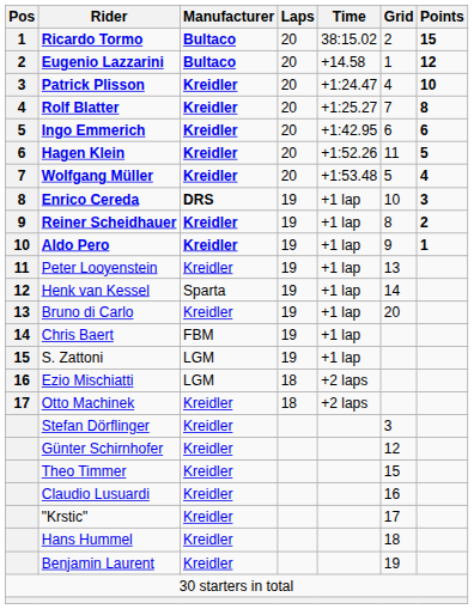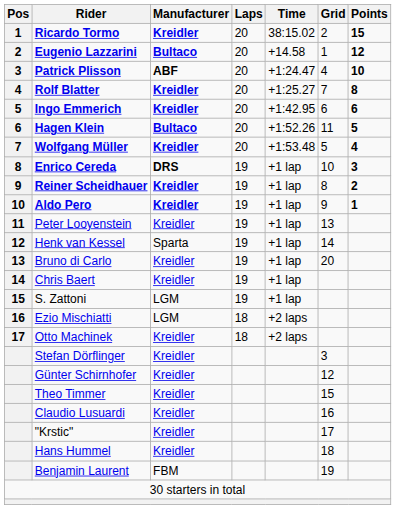Ricardo Tormo | Manufacturer: Bultaco -> Kreidler
Patrick Plisson | Manufacturer: Kreidler -> ABF
Hagen Klein | Manufacturer: Kreidler -> Bultaco
Chris Baert | Manufacturer: FBM -> Kreidler
Benjamin Laurent | Manufacturer: Kreidler -> FBM
